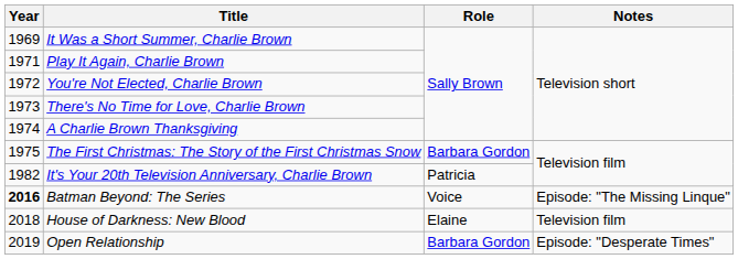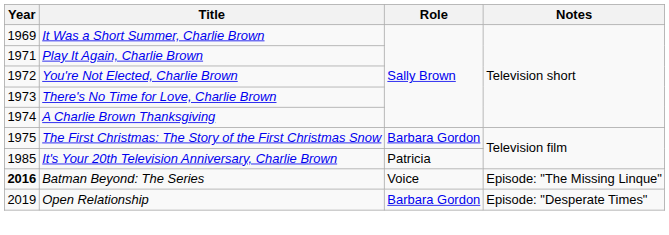It's Your 20th Television Anniversary, Charlie Brown | Year: 1982 -> 1985
- row: 2018 | House of Darkness: New Blood | Elaine | Television film
